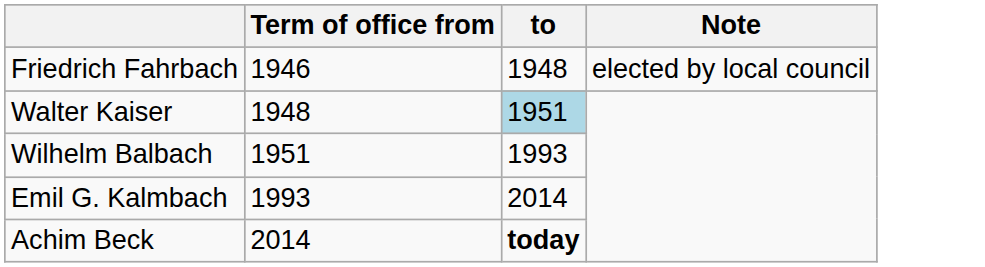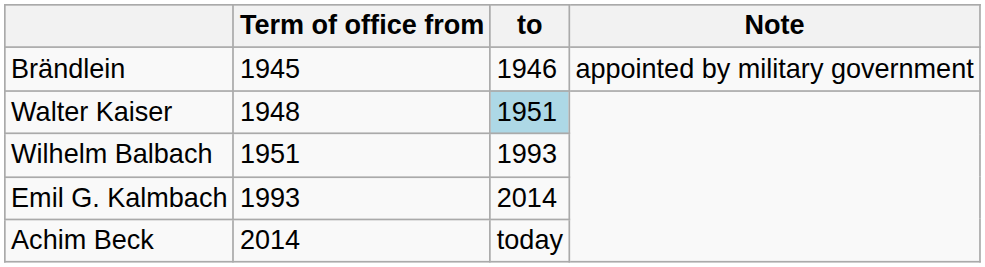+ row: Brändlein | 1945 | 1946 | appointed by military government
- row: Friedrich Fahrbach | 1946 | 1948 | elected by local council
Achim Beck | to: bold -> normal
